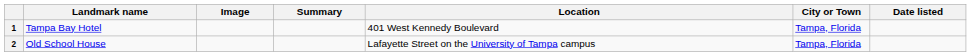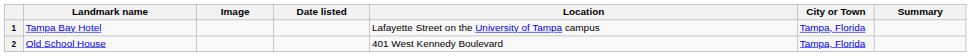columns swapped: Date listed <-> Summary
1 | Location: 401 West Kennedy Boulevard -> Lafayette Street on the University of Tampa campus
2 | Location: Lafayette Street on the University of Tampa campus -> 401 West Kennedy Boulevard
